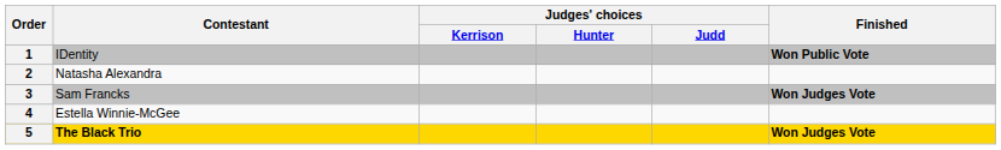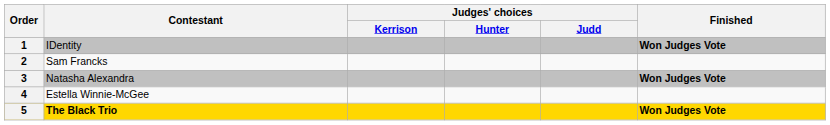1 | Finished: Won Public Vote -> Won Judges Vote
2 | Contestant: Natasha Alexandra -> Sam Francks
3 | Contestant: Sam Francks -> Natasha Alexandra
